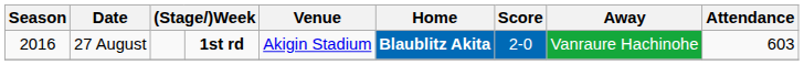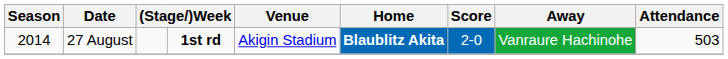27 August | Season: 2016 -> 2014
27 August | Attendance: 603 -> 503
